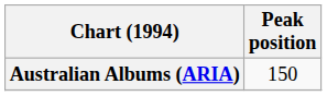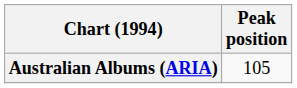Australian Albums (ARIA) | Peak position: 150 -> 105
